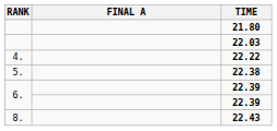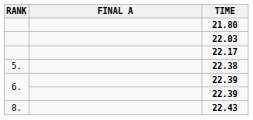+ row: 22.17
- row: 4. | 22.22
